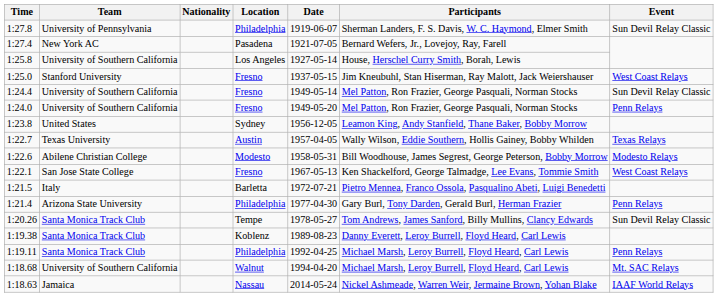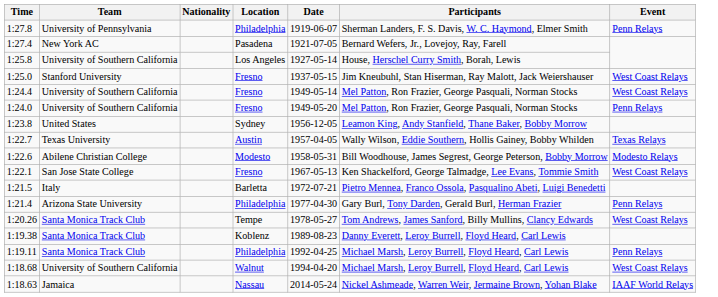1:27.8 | Event: Sun Devil Relay Classic -> Penn Relays
1:24.4 | Event: Sun Devil Relay Classic -> West Coast Relays
1:20.26 | Event: Sun Devil Relay Classic -> West Coast Relays
1:18.68 | Event: Mt. SAC Relays -> West Coast Relays
